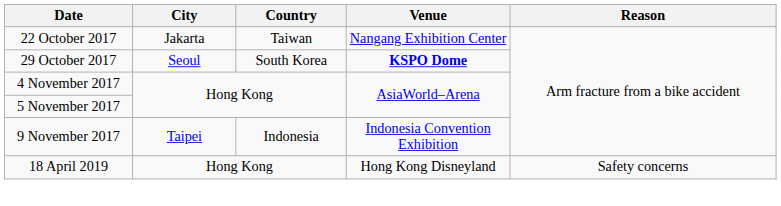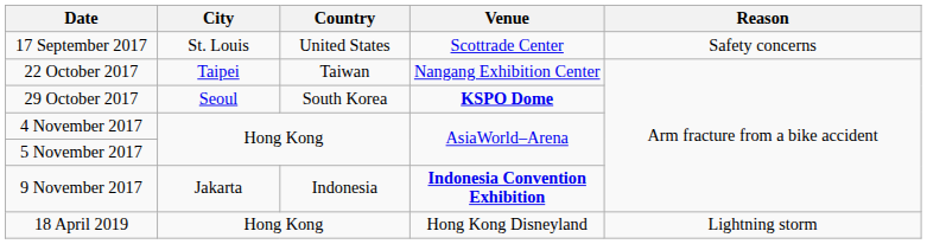+ row: 17 September 2017 | St. Louis | United States | Scottrade Center | Safety concerns
22 October 2017 | City: Jakarta -> Taipei
9 November 2017 | City: Taipei -> Jakarta
9 November 2017 | Venue: normal -> bold
18 April 2019 | Reason: Safety concerns -> Lightning storm
